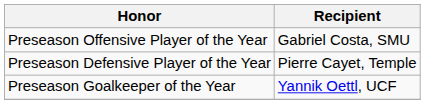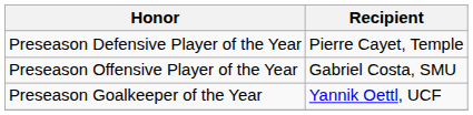rows swapped: Preseason Offensive Player of the Year <-> Preseason Defensive Player of the Year
